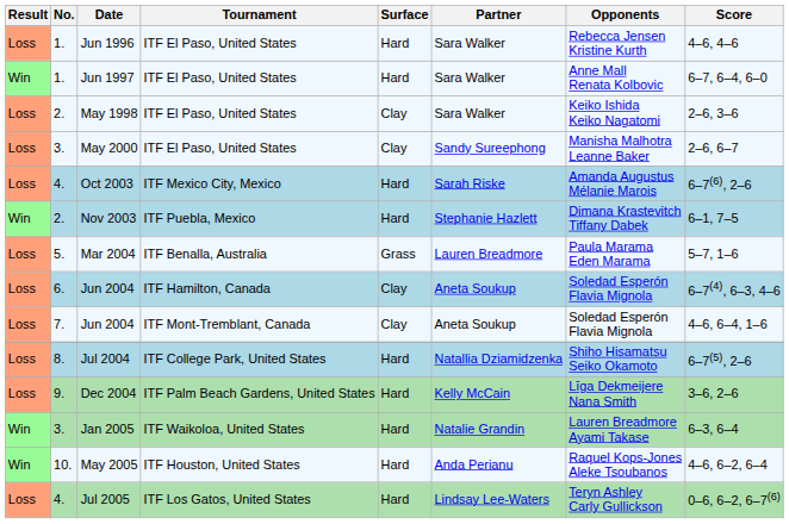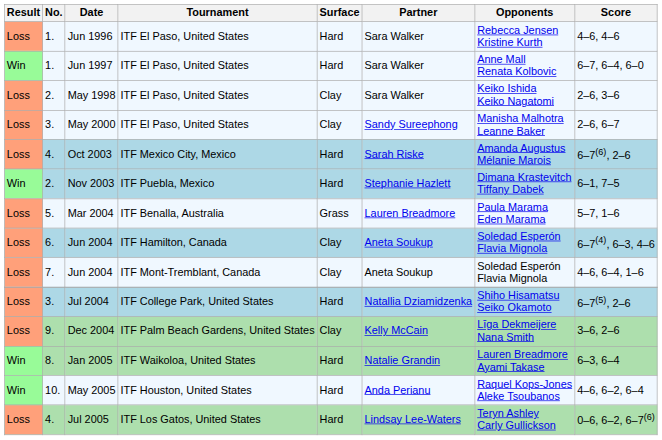Jul 2004 | No.: 8. -> 3.
Dec 2004 | Surface: Hard -> Clay
Jan 2005 | No.: 3. -> 8.
